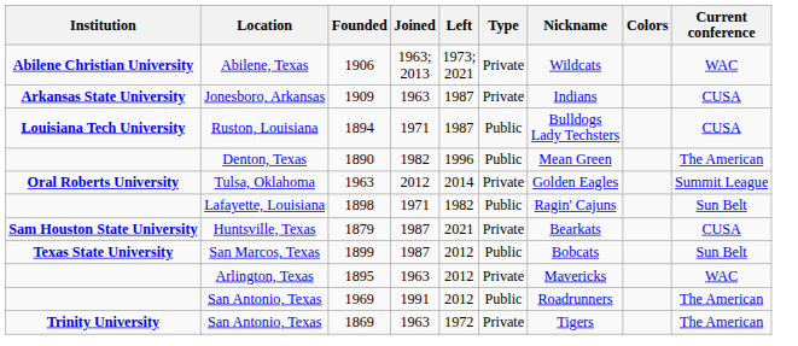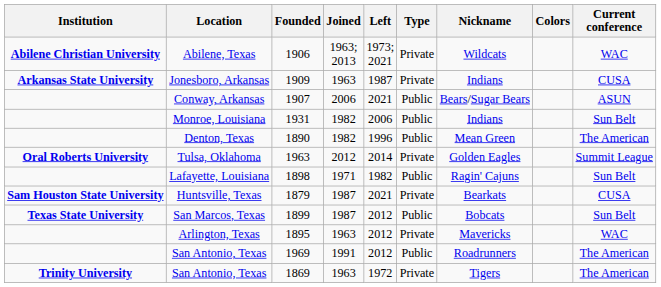+ row: Conway, Arkansas | 1907 | 2006 | 2021 | Public | Bears/Sugar Bears | ASUN
- row: Louisiana Tech University | Ruston, Louisiana | 1894 | 1971 | 1987 | Public | Bulldogs Lady Techsters | CUSA
+ row: Monroe, Louisiana | 1931 | 1982 | 2006 | Public | Indians | Sun Belt
